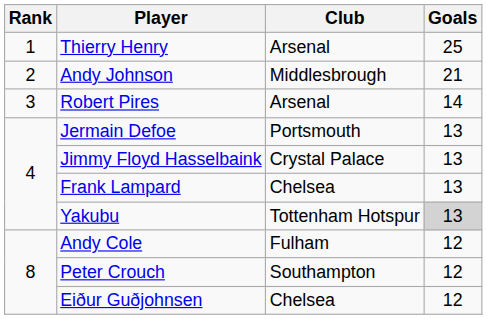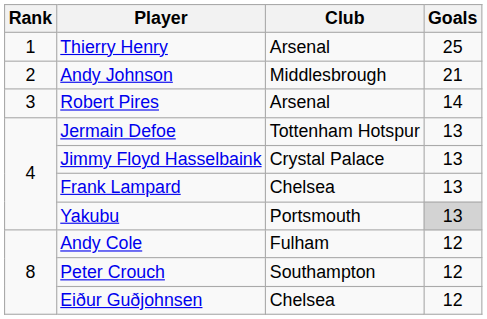Jermain Defoe | Club: Portsmouth -> Tottenham Hotspur
Yakubu | Club: Tottenham Hotspur -> Portsmouth
